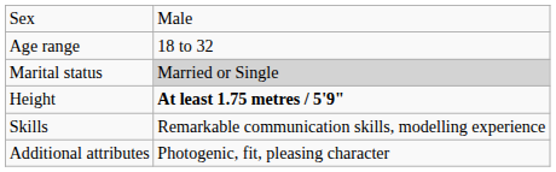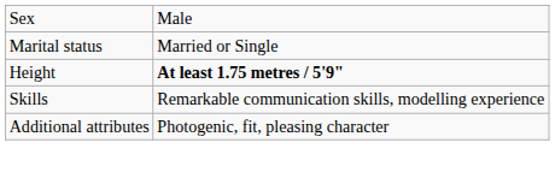- row: Age range | 18 to 32
Marital status | column 2: lightgrey background -> no background
